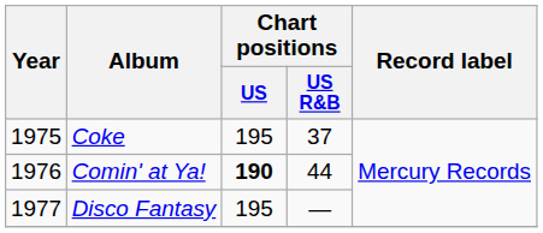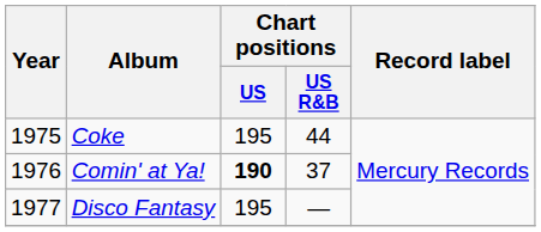Coke | Chart positions / US R&B: 37 -> 44
Comin' at Ya! | Chart positions / US R&B: 44 -> 37
